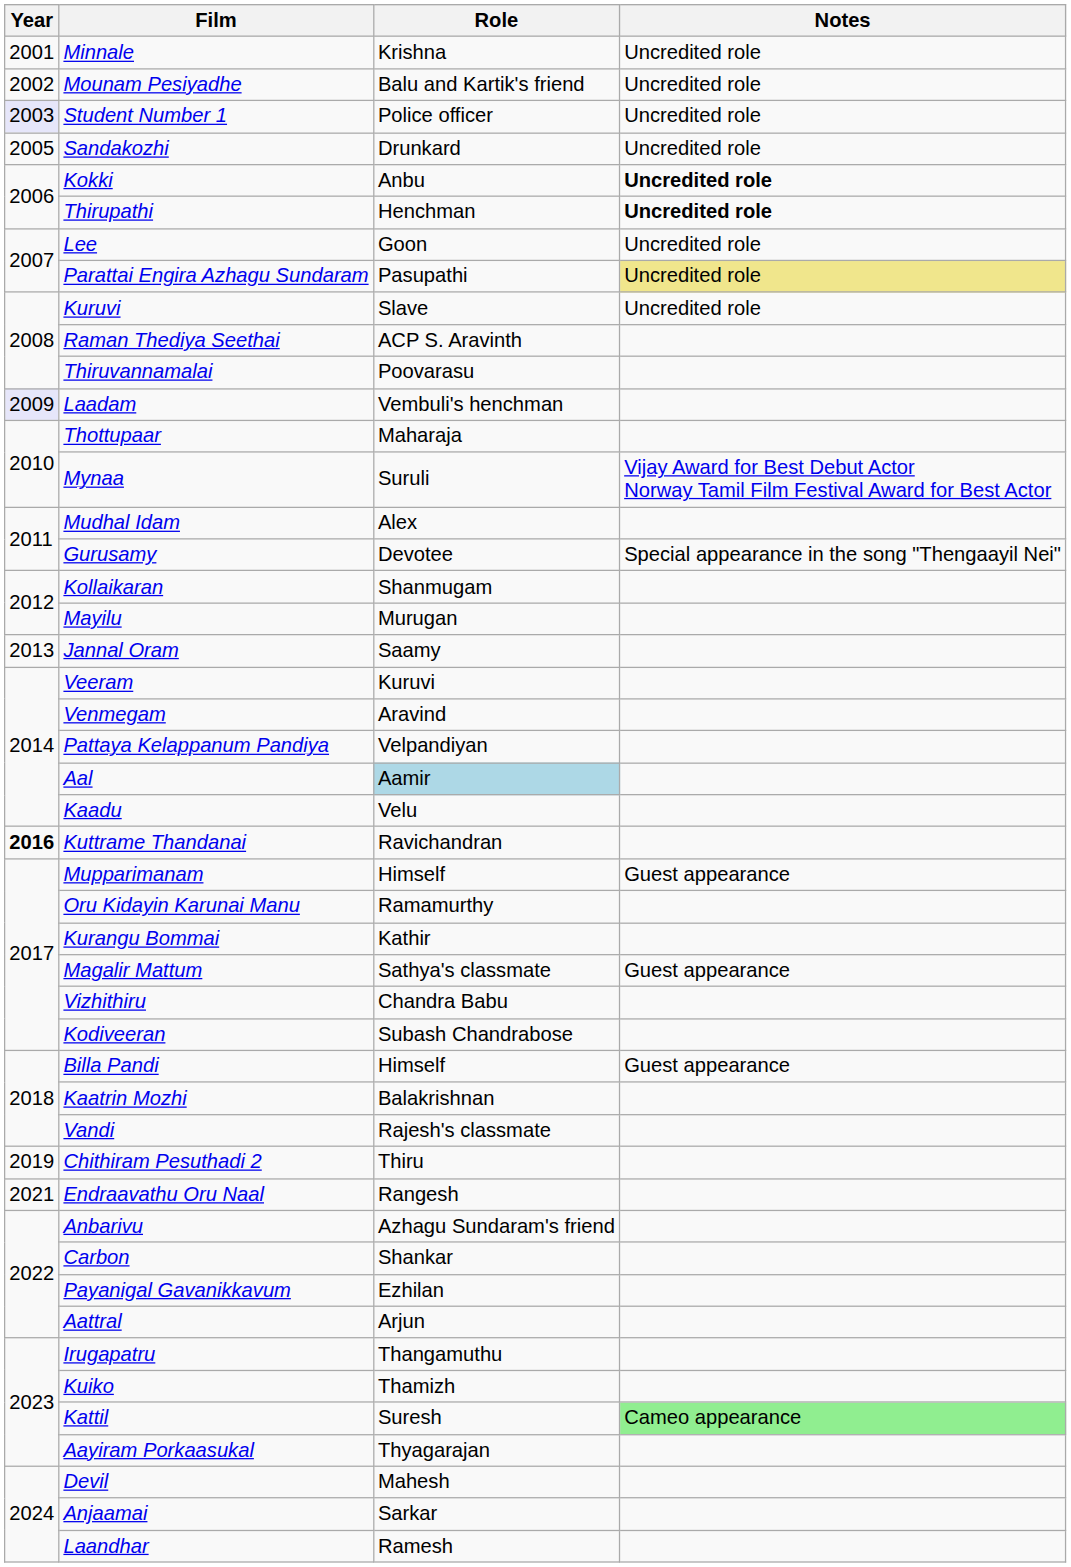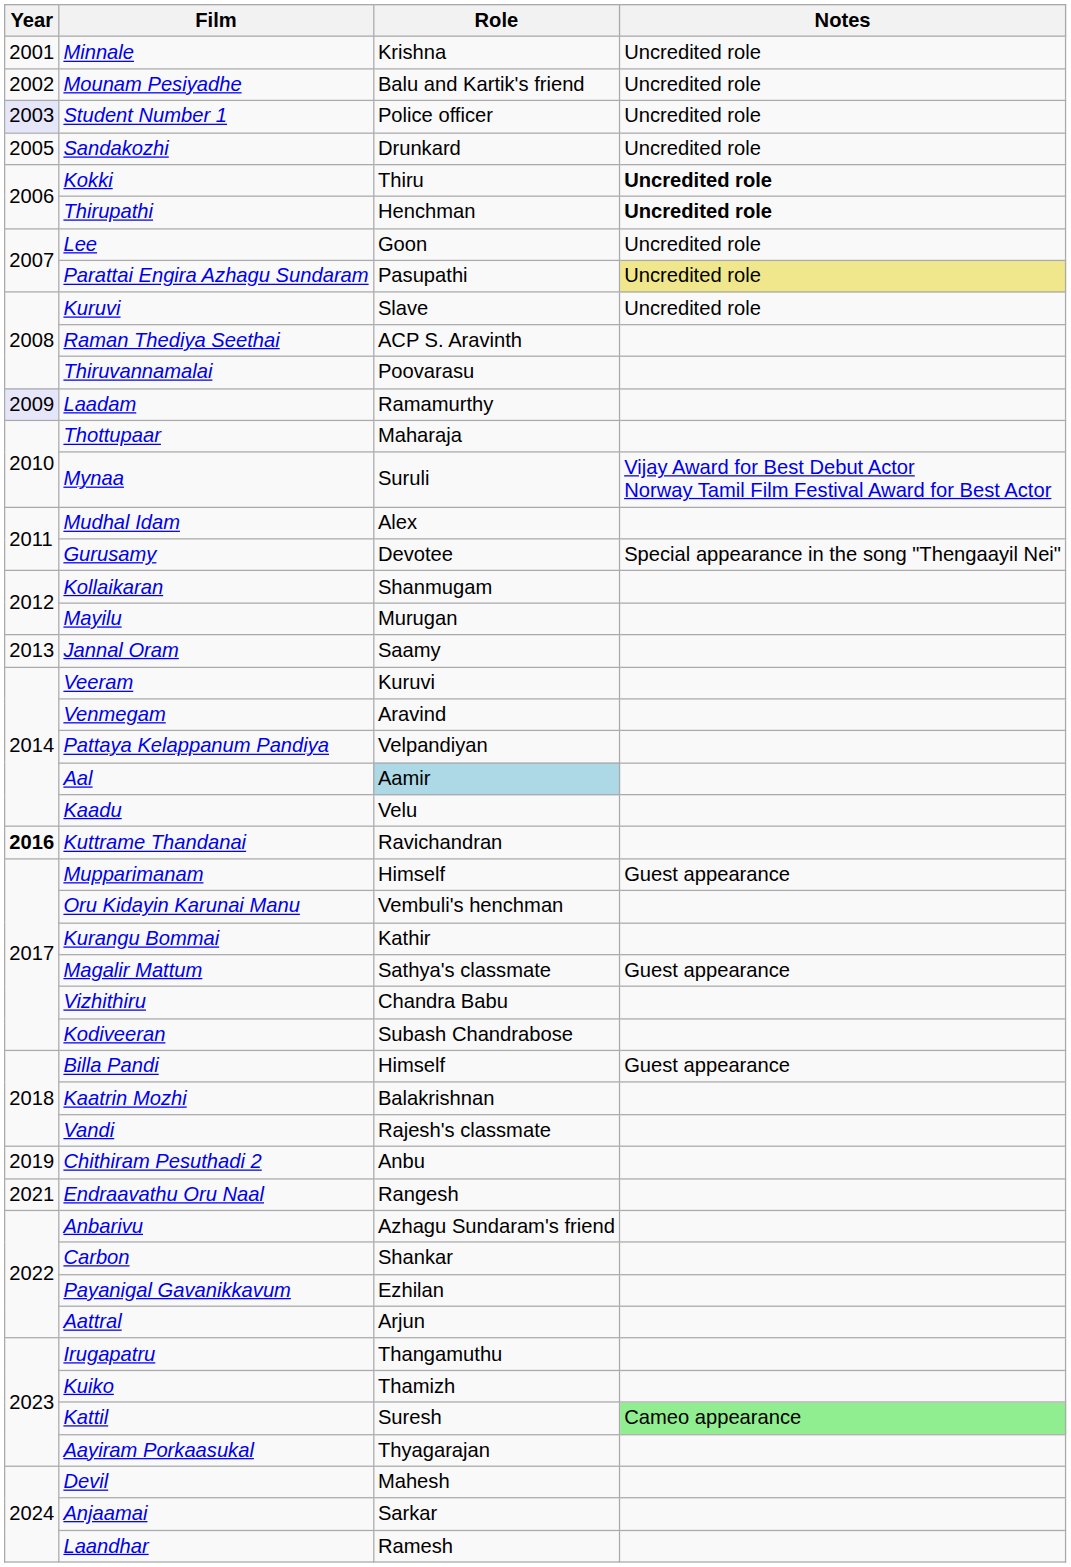Kokki | Role: Anbu -> Thiru
Laadam | Role: Vembuli's henchman -> Ramamurthy
Oru Kidayin Karunai Manu | Role: Ramamurthy -> Vembuli's henchman
Chithiram Pesuthadi 2 | Role: Thiru -> Anbu
